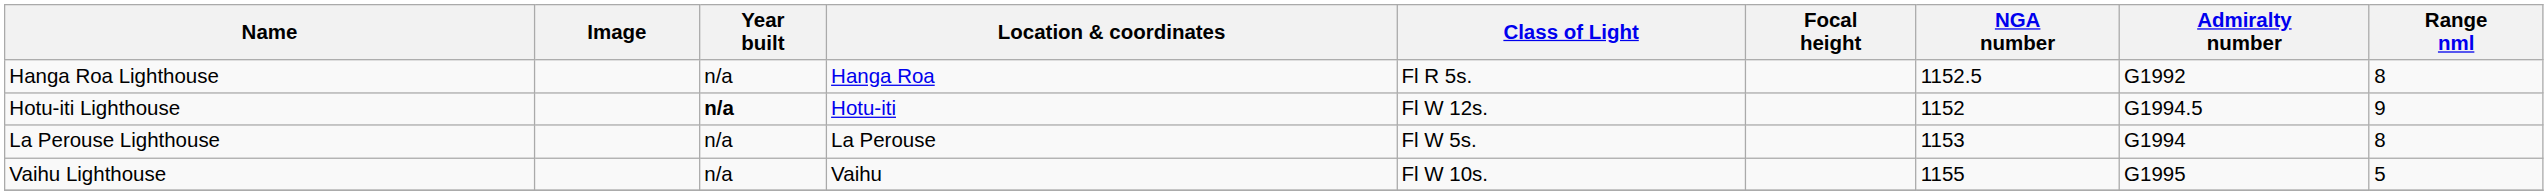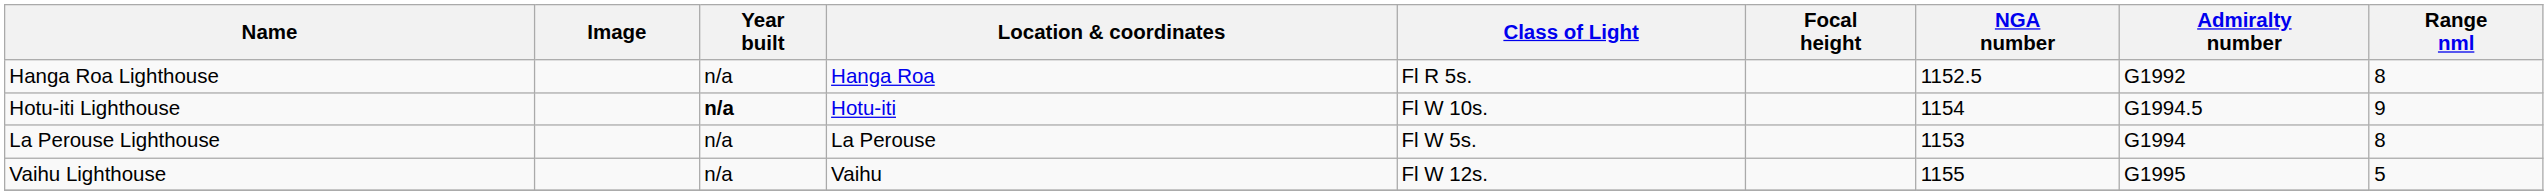Hotu-iti Lighthouse | Class of Light: Fl W 12s. -> Fl W 10s.
Hotu-iti Lighthouse | NGA number: 1152 -> 1154
Vaihu Lighthouse | Class of Light: Fl W 10s. -> Fl W 12s.
